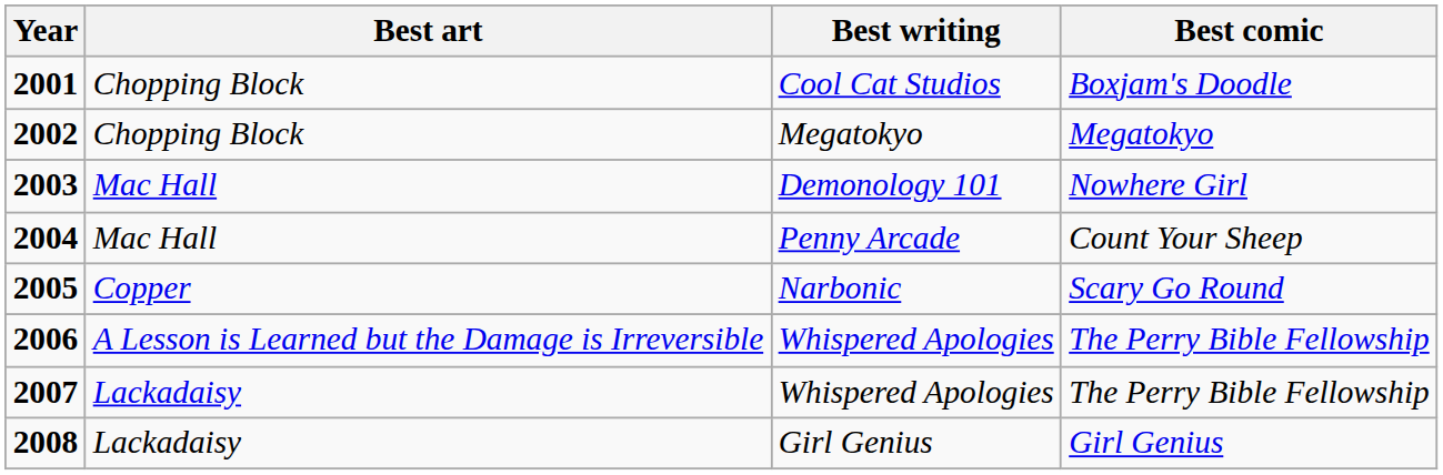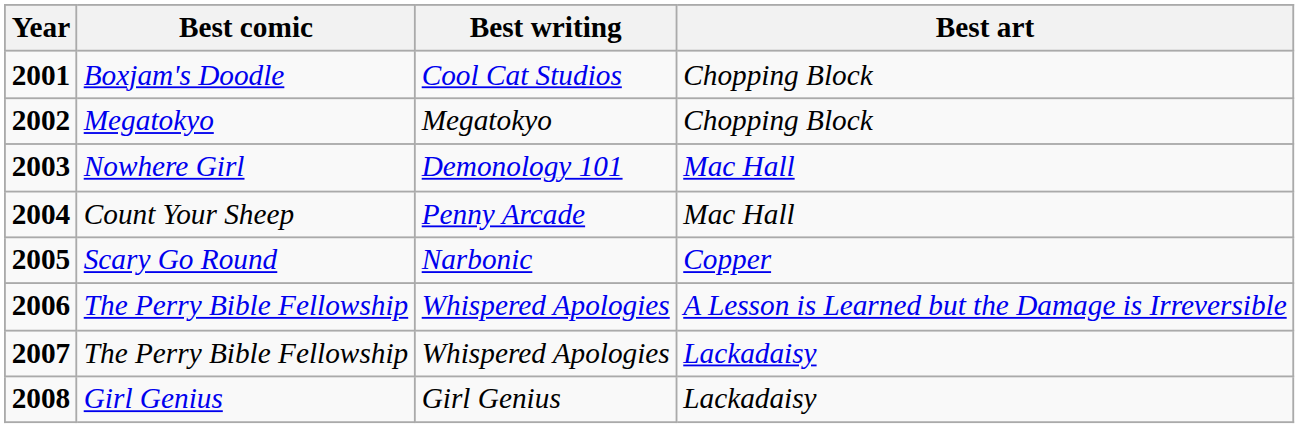columns swapped: Best comic <-> Best art
